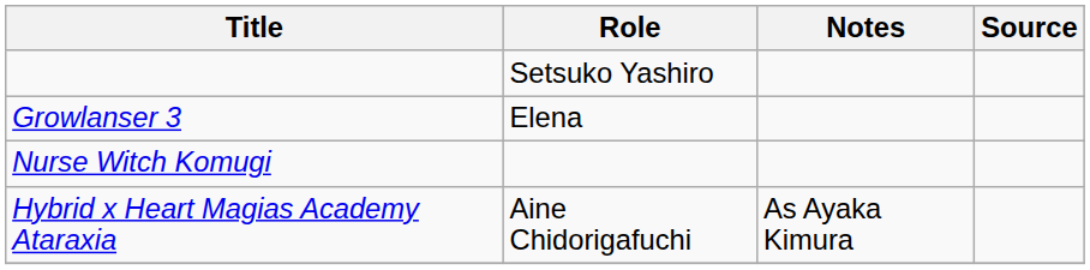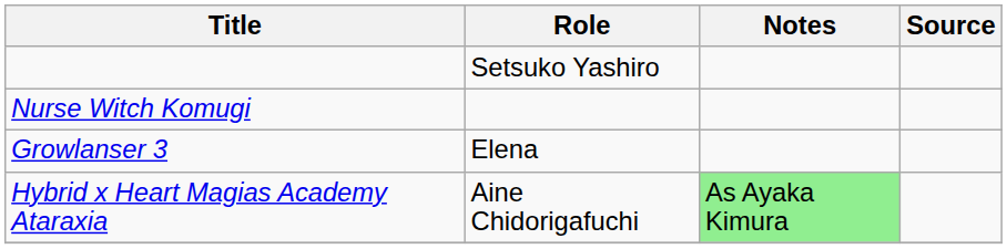rows swapped: Growlanser 3 <-> Nurse Witch Komugi
Hybrid x Heart Magias Academy Ataraxia | Notes: no background -> lightgreen background
